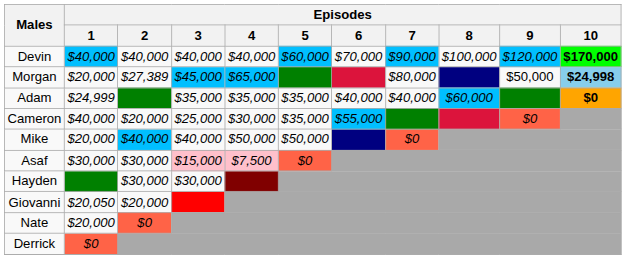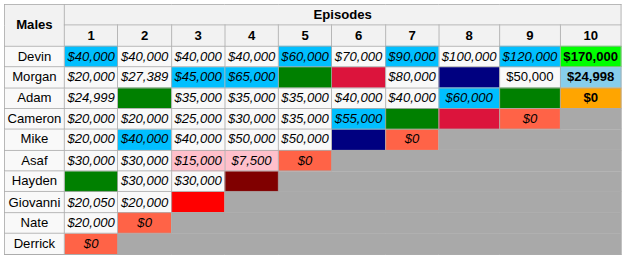Cameron | Episodes / 1: $40,000 -> $20,000
